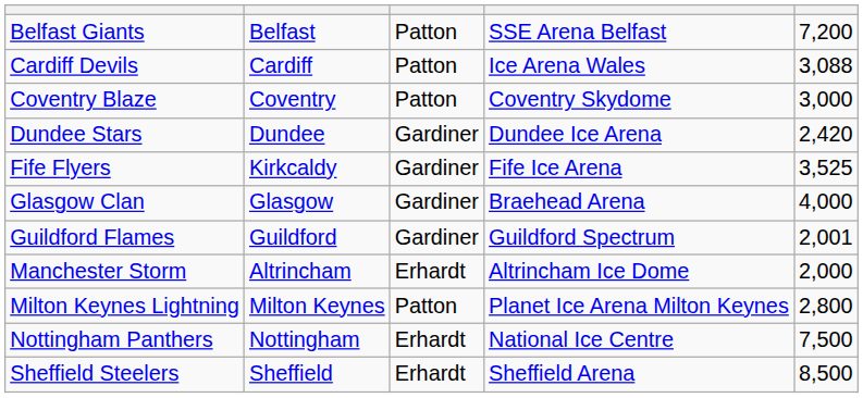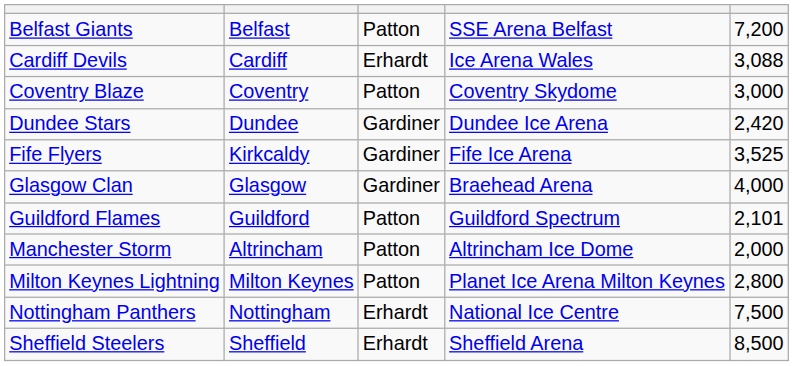Cardiff Devils | column 3: Patton -> Erhardt
Guildford Flames | column 3: Gardiner -> Patton
Guildford Flames | column 5: 2,001 -> 2,101
Manchester Storm | column 3: Erhardt -> Patton
